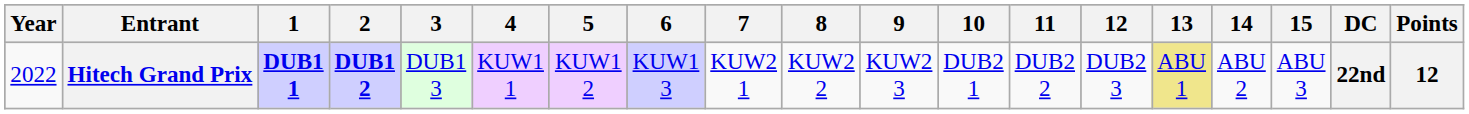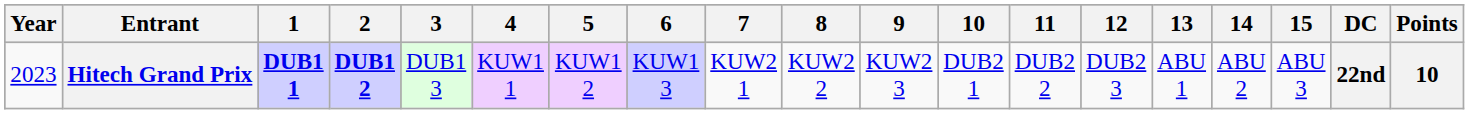Hitech Grand Prix | Year: 2022 -> 2023
Hitech Grand Prix | 13: khaki background -> no background
Hitech Grand Prix | Points: 12 -> 10
